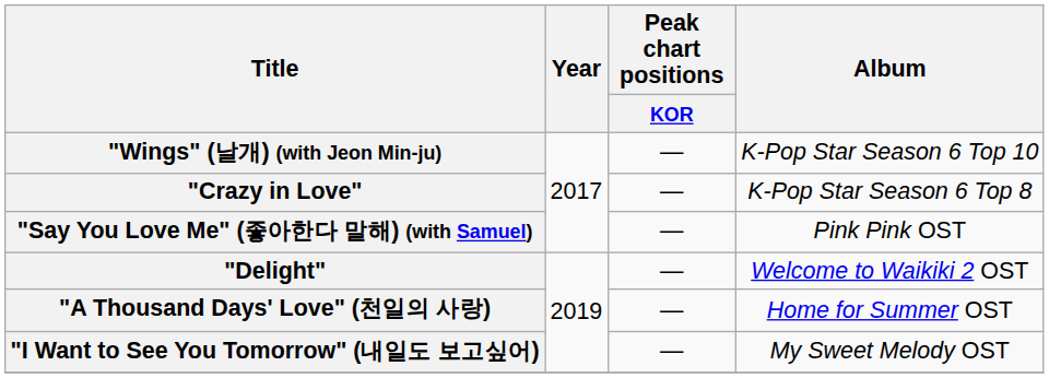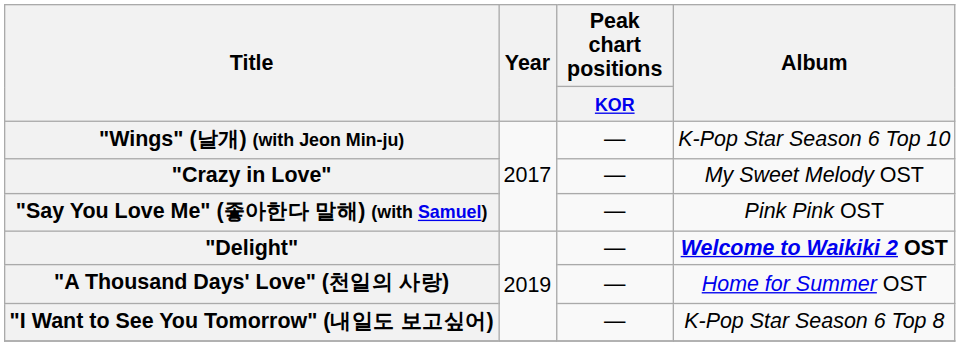"Crazy in Love" | Album: K-Pop Star Season 6 Top 8 -> My Sweet Melody OST
"Delight" | Album: normal -> bold
"I Want to See You Tomorrow" (내일도 보고싶어) | Album: My Sweet Melody OST -> K-Pop Star Season 6 Top 8
